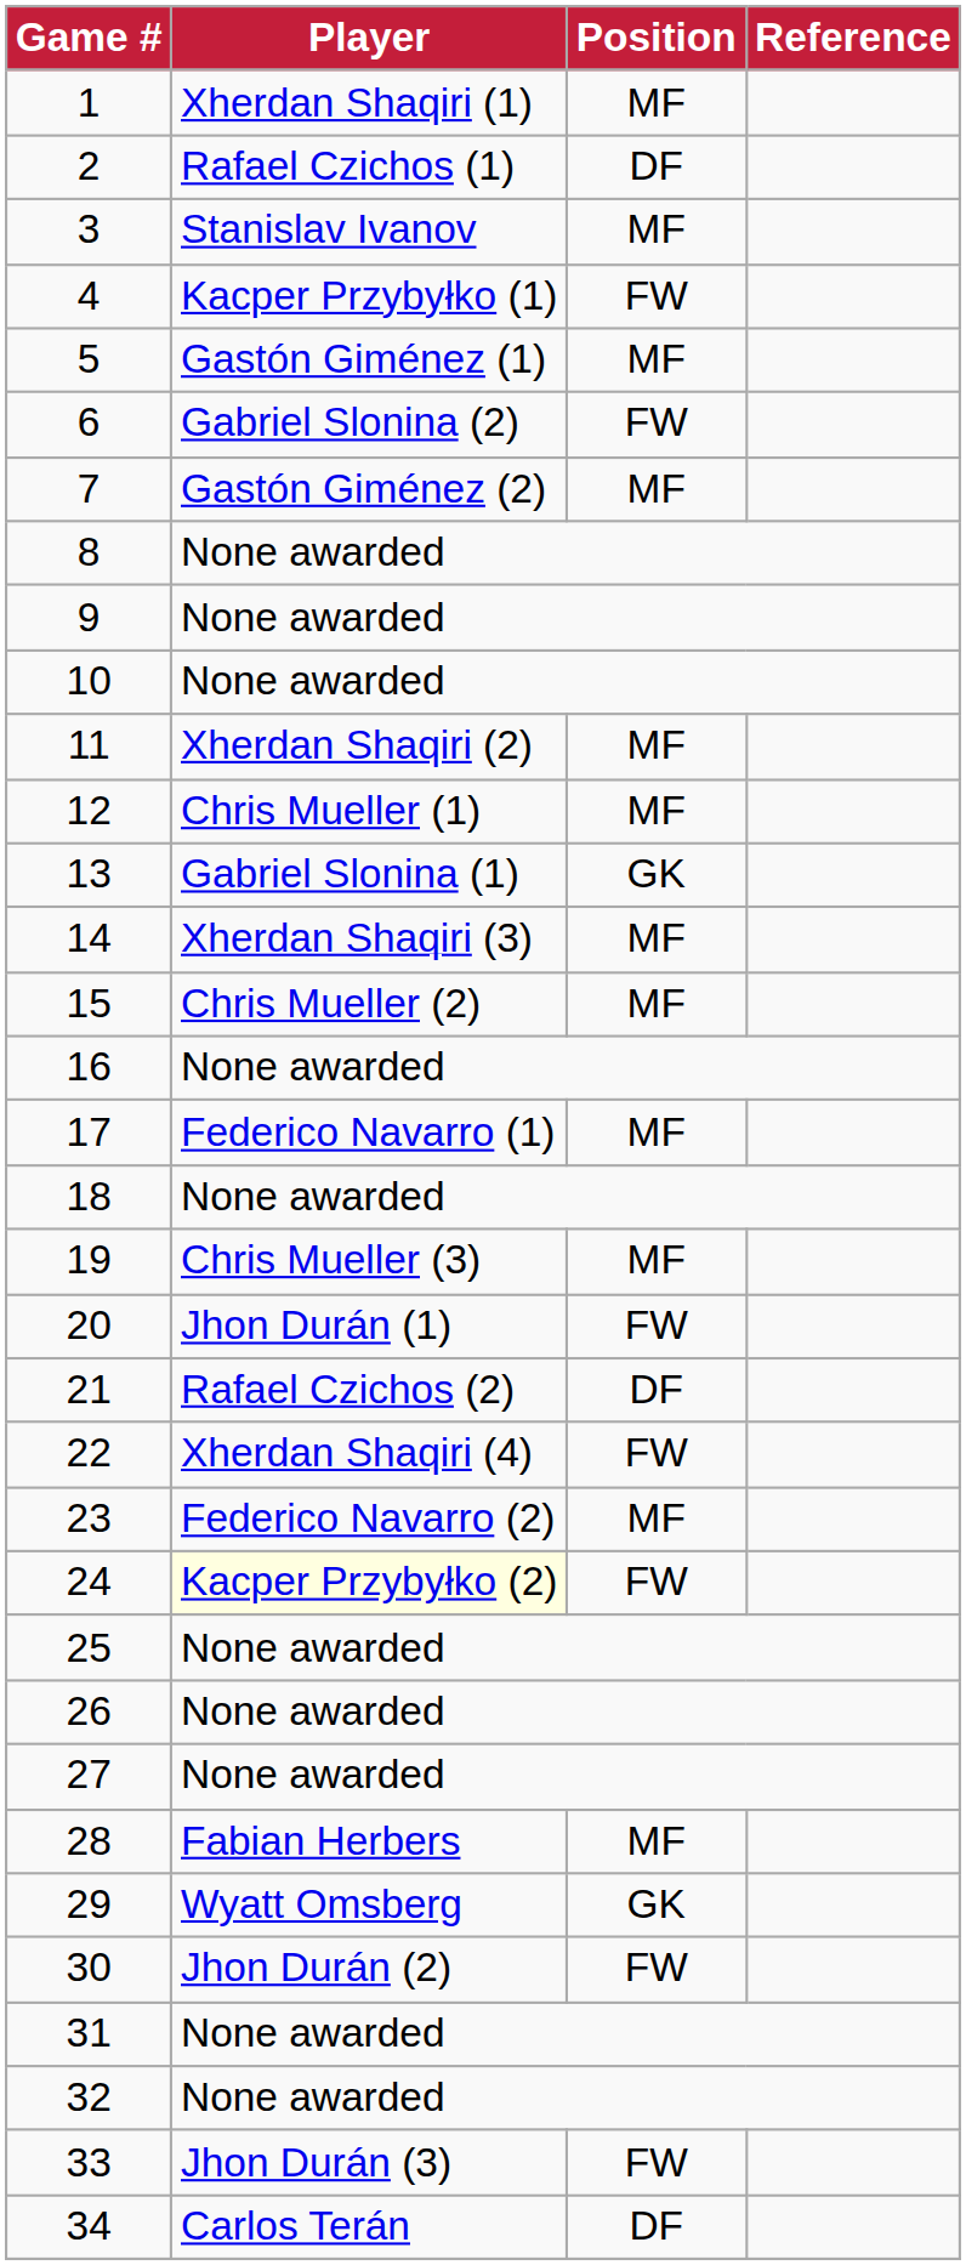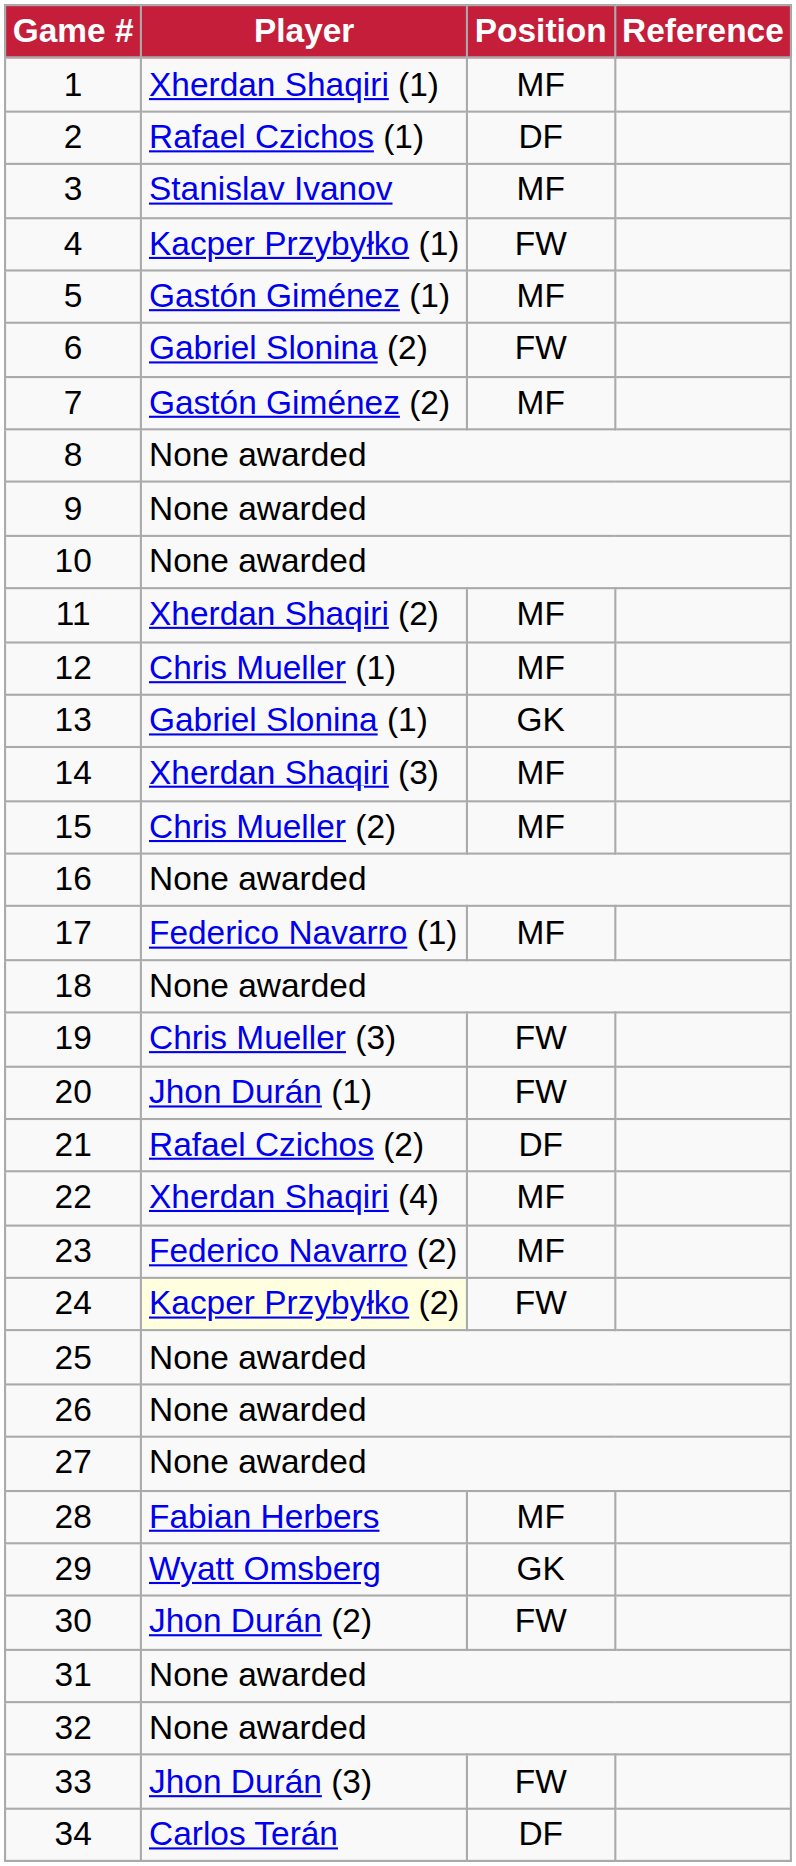19 | Position: MF -> FW
22 | Position: FW -> MF
